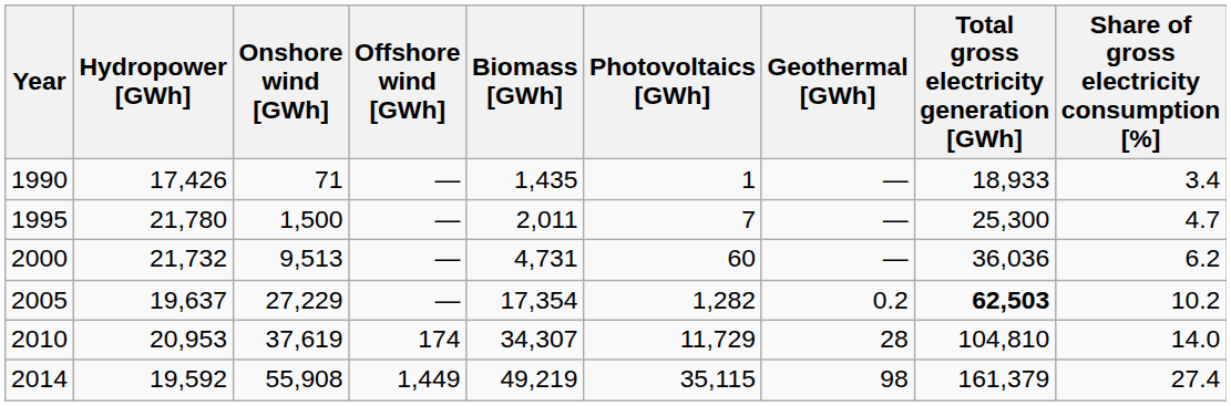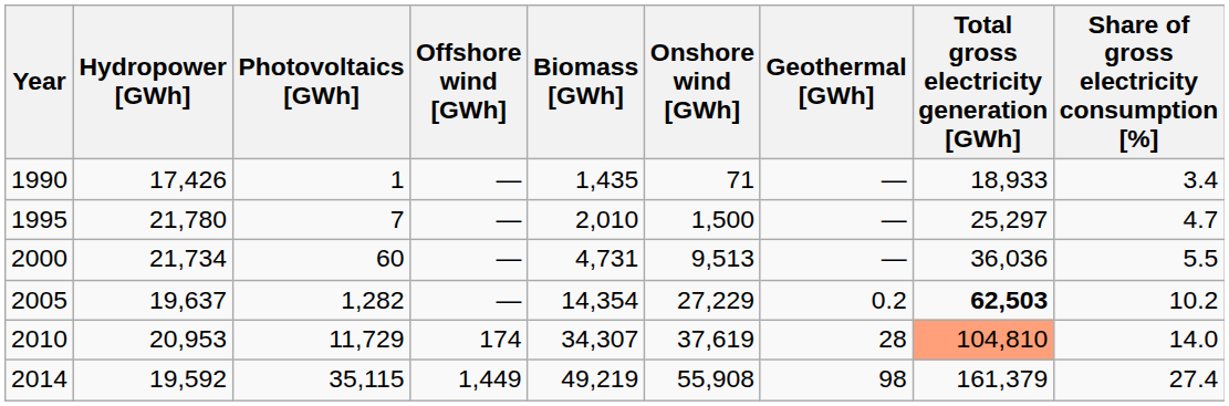columns swapped: Onshore wind [GWh] <-> Photovoltaics [GWh]
1995 | Biomass [GWh]: 2,011 -> 2,010
1995 | Total gross electricity generation [GWh]: 25,300 -> 25,297
2000 | Hydropower [GWh]: 21,732 -> 21,734
2000 | Share of gross electricity consumption [%]: 6.2 -> 5.5
2005 | Biomass [GWh]: 17,354 -> 14,354
2010 | Total gross electricity generation [GWh]: no background -> lightsalmon background
